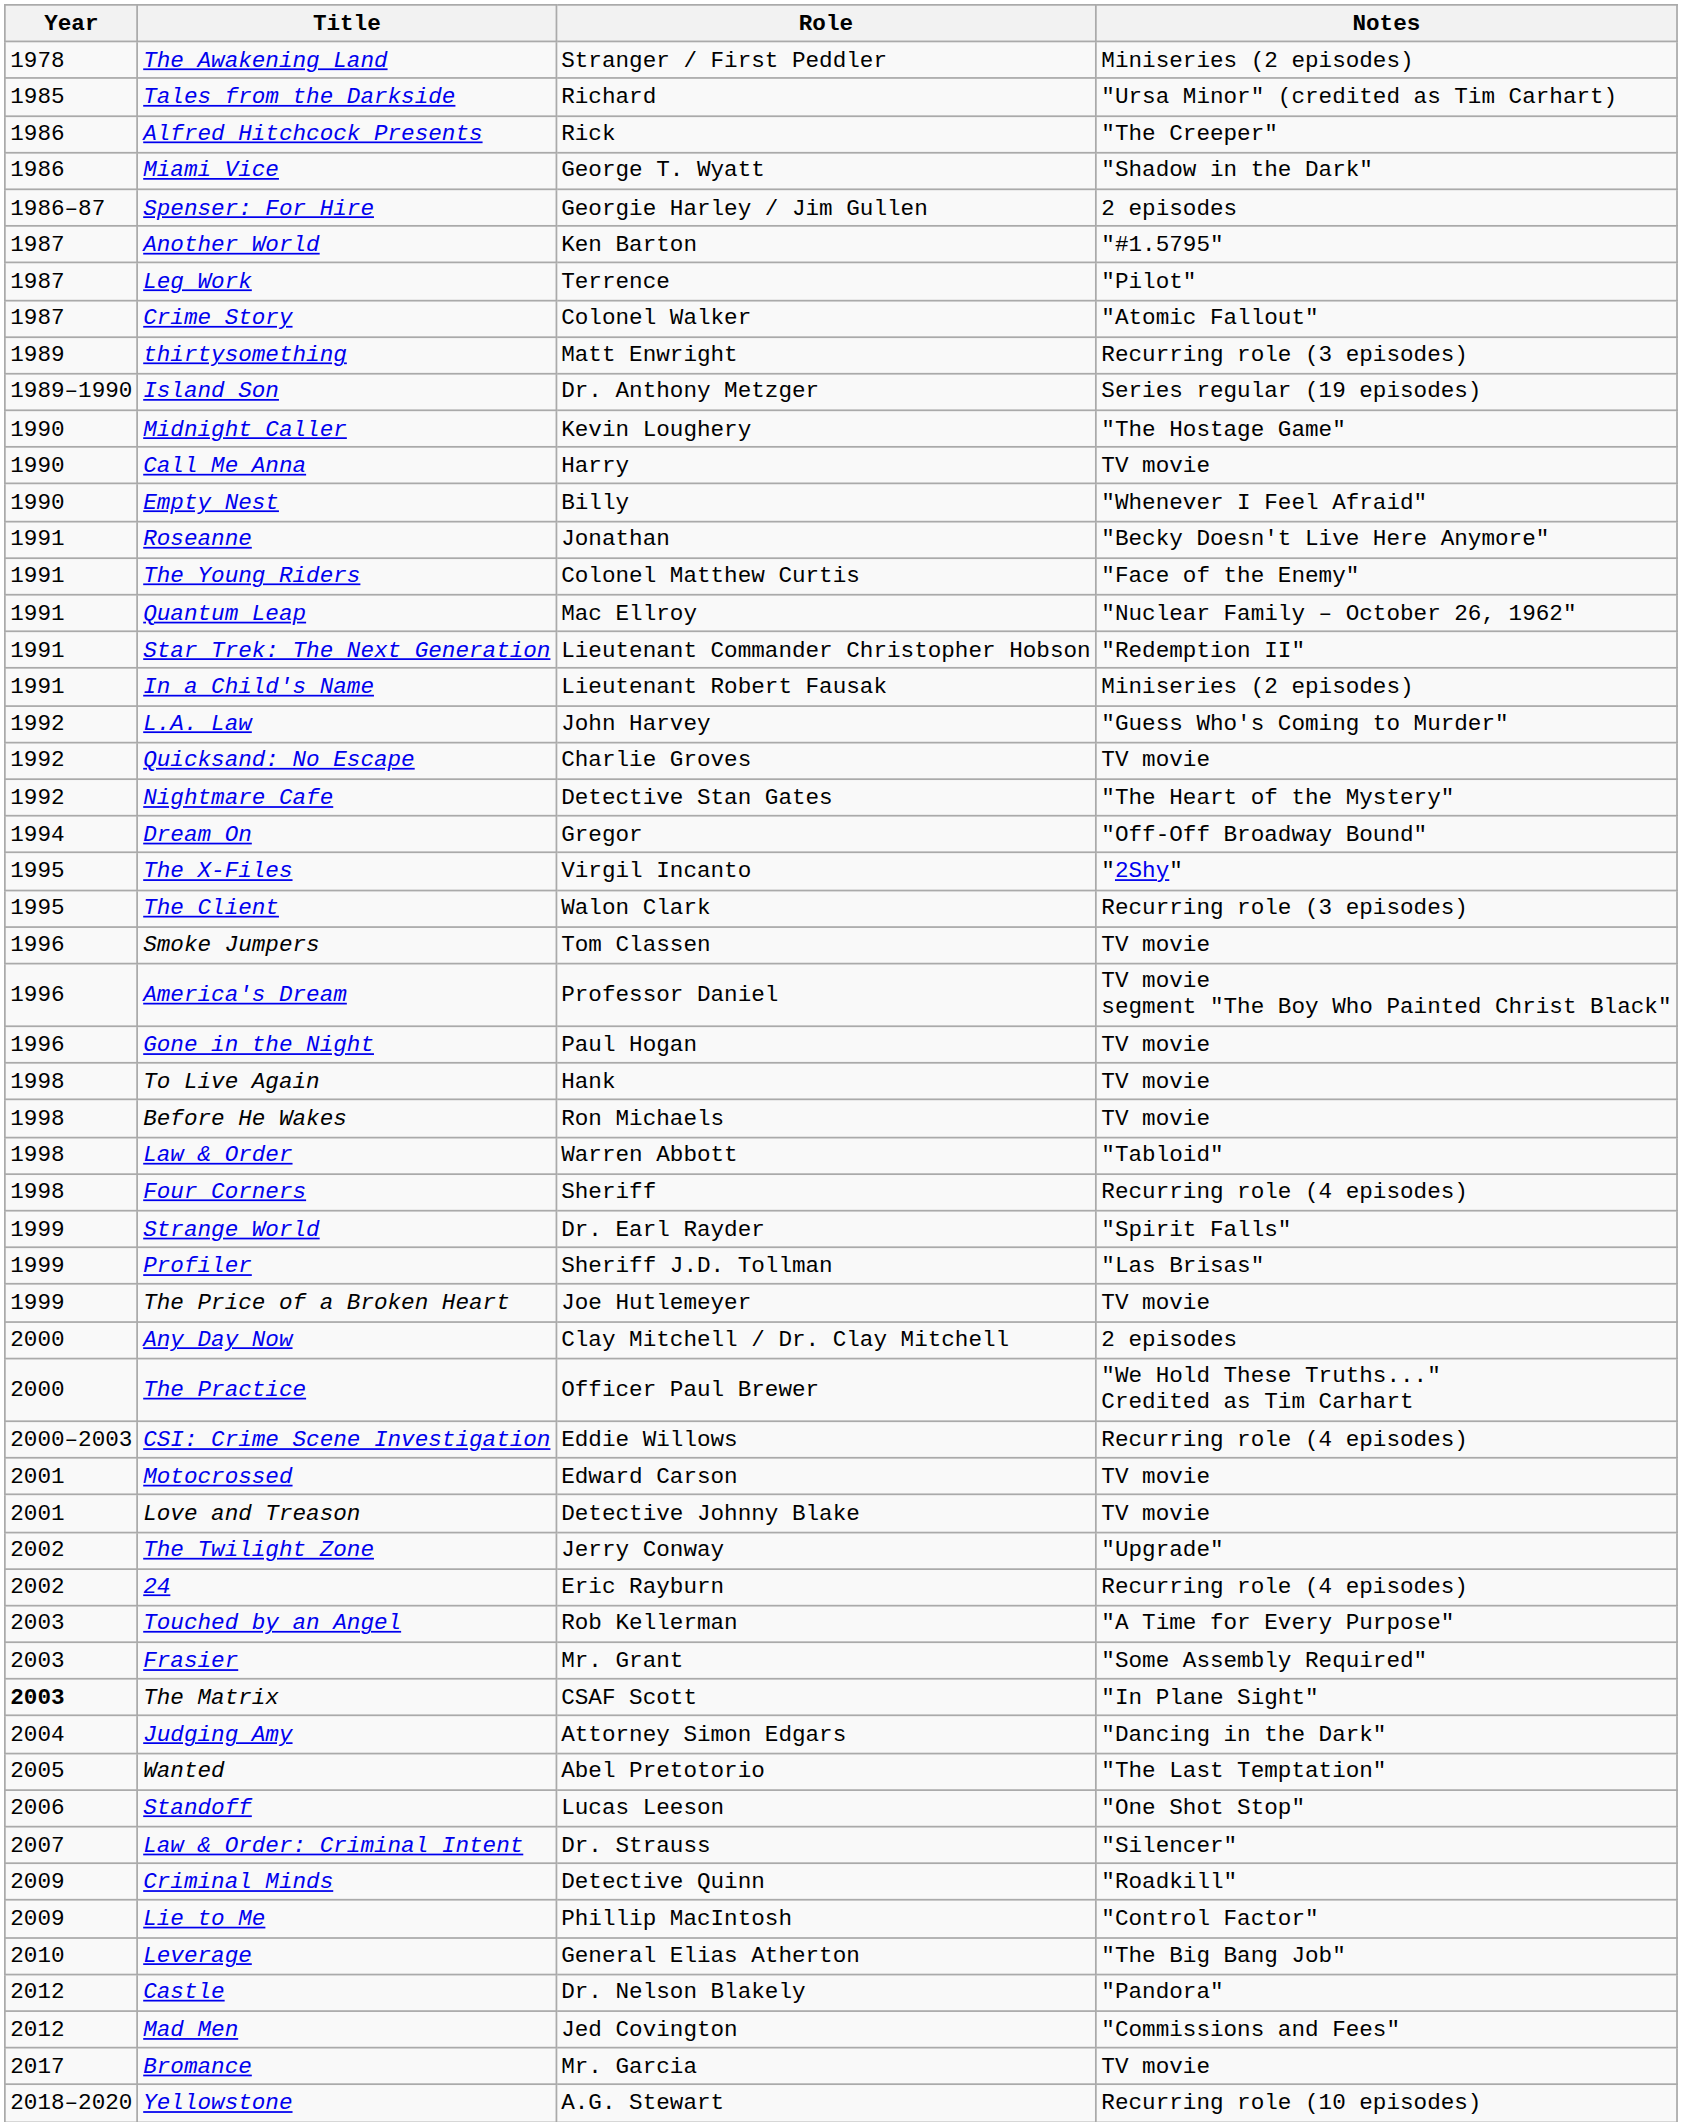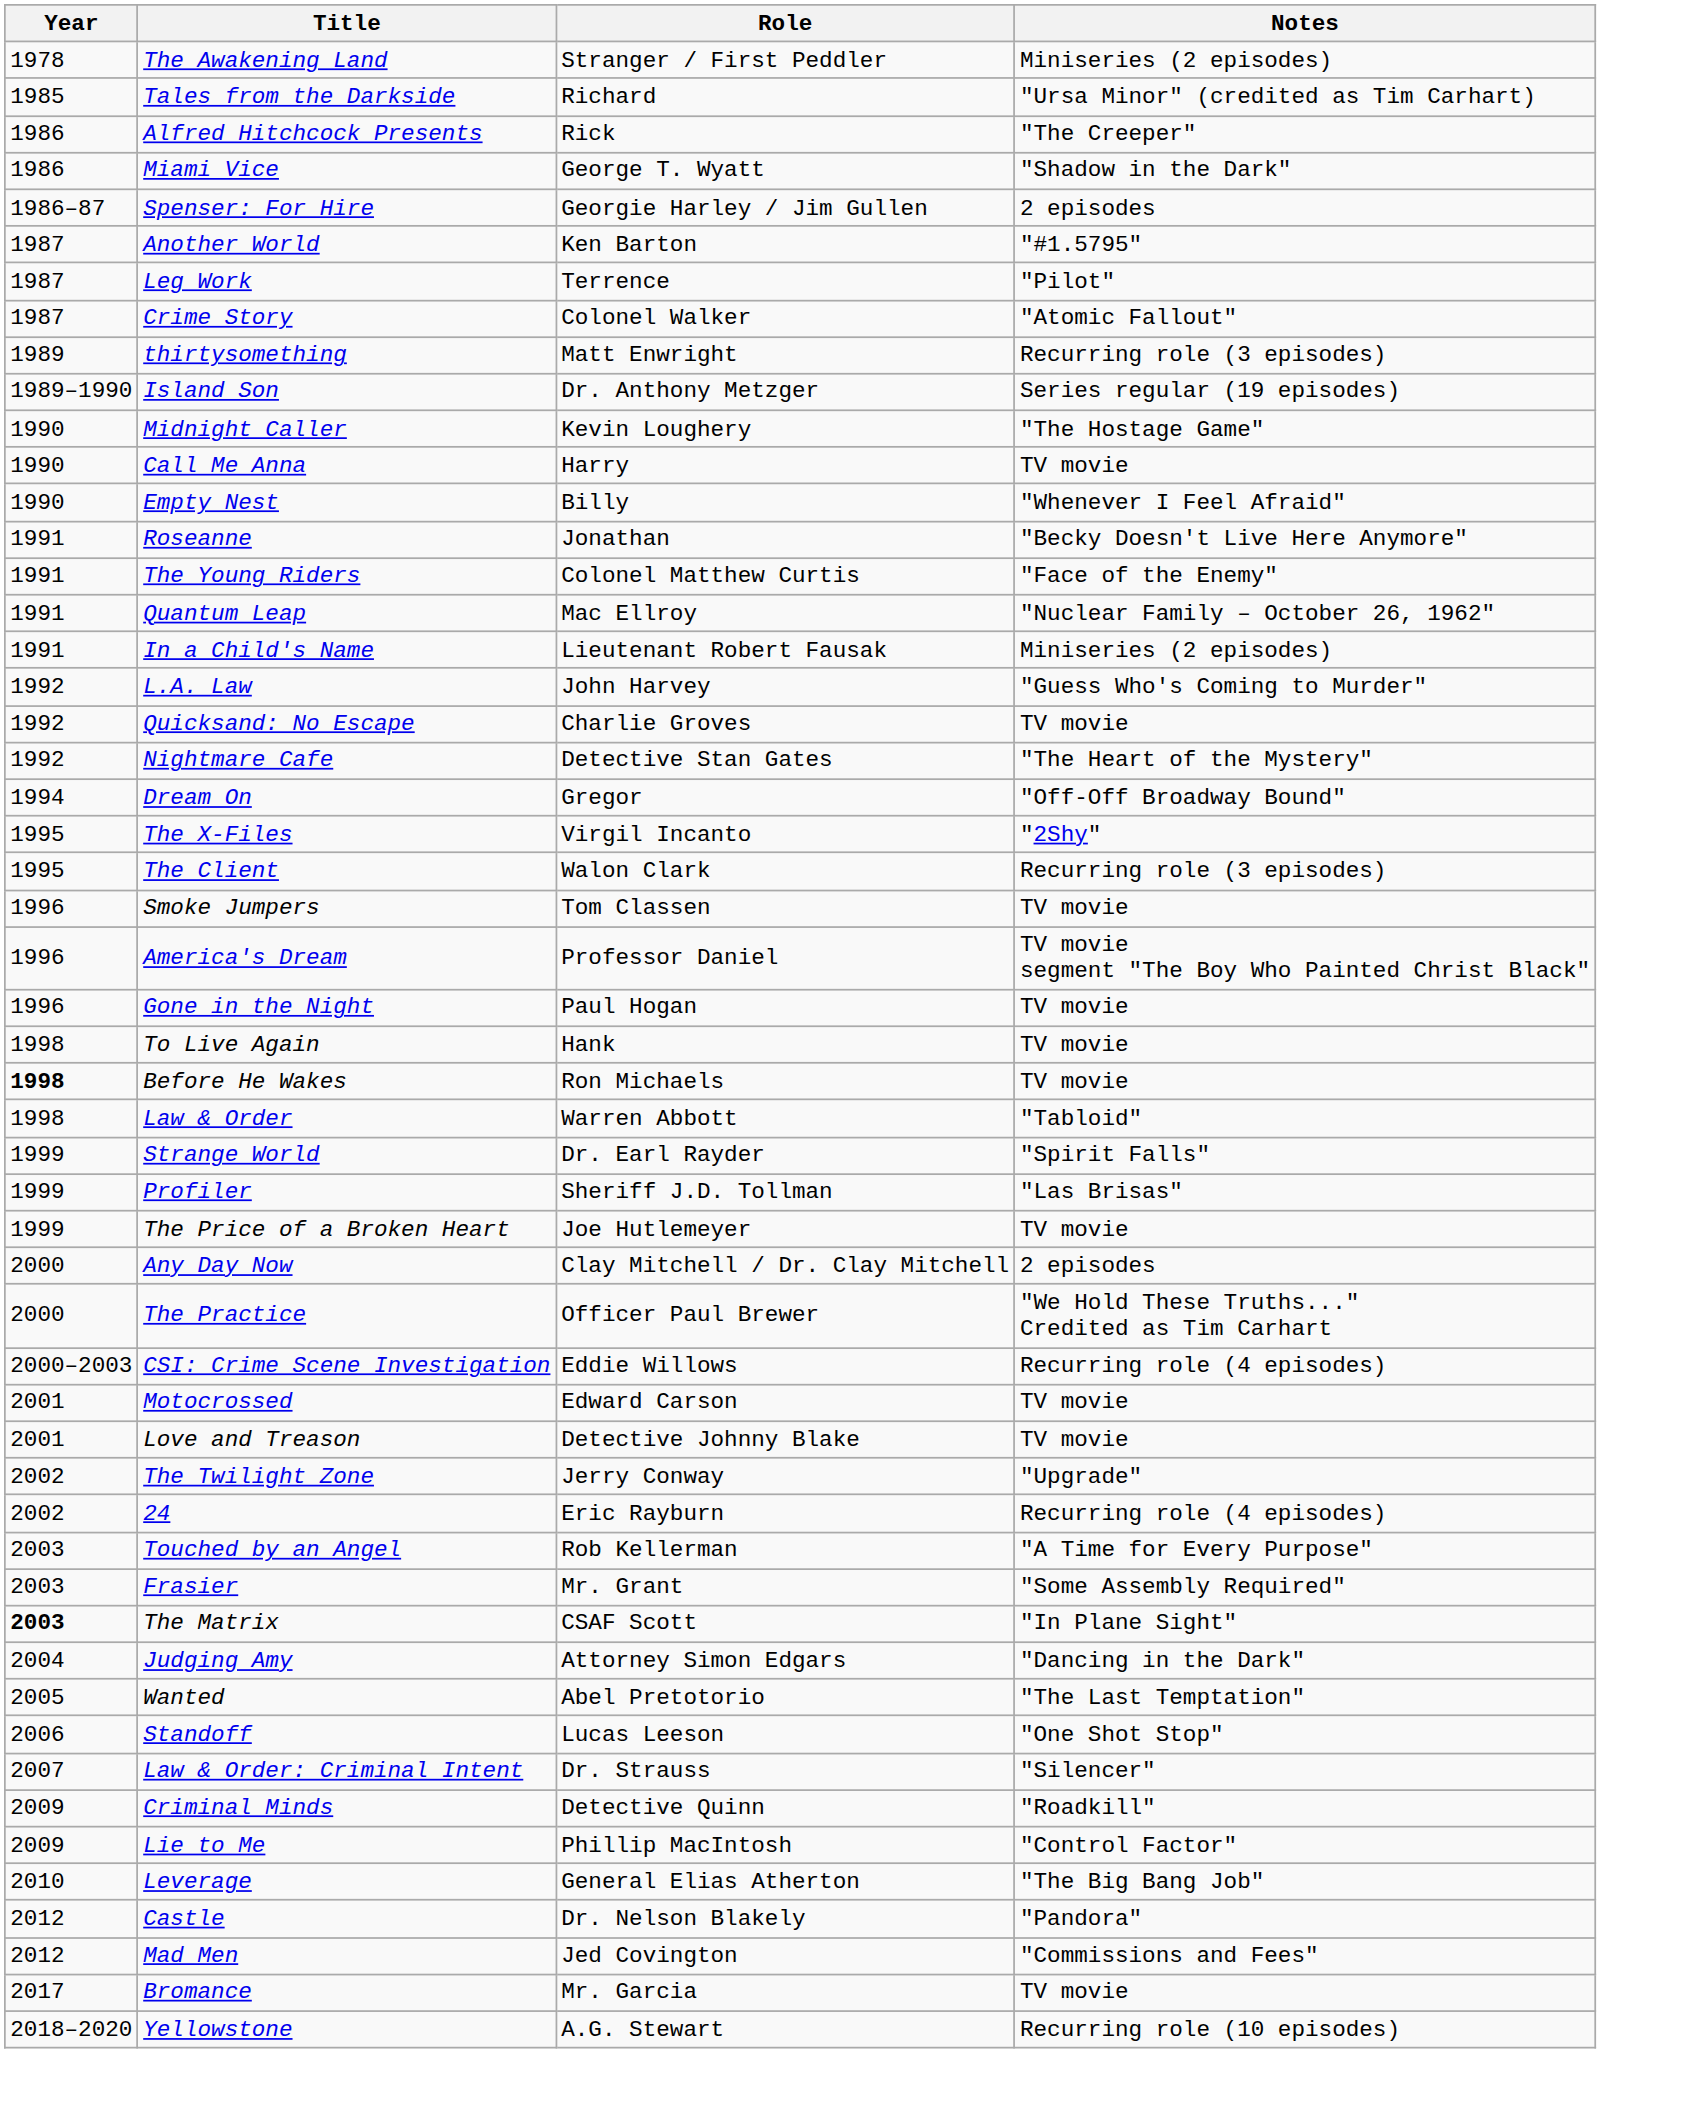- row: 1991 | Star Trek: The Next Generation | Lieutenant Commander Christopher Hobson | "Redemption II"
Before He Wakes | Year: normal -> bold
- row: 1998 | Four Corners | Sheriff | Recurring role (4 episodes)
